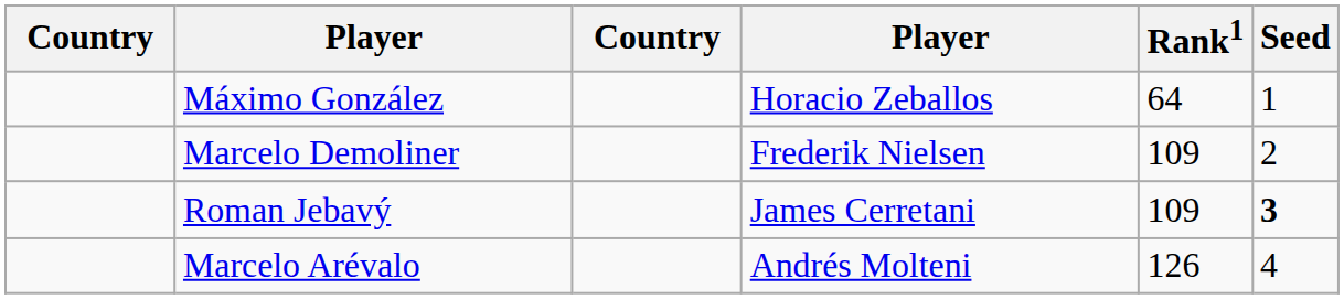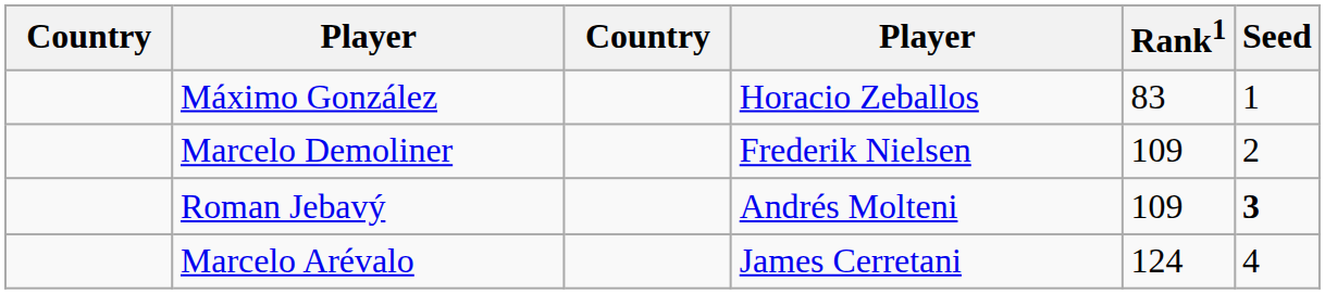Máximo González | Rank1: 64 -> 83
Roman Jebavý | column 4: James Cerretani -> Andrés Molteni
Marcelo Arévalo | column 4: Andrés Molteni -> James Cerretani
Marcelo Arévalo | Rank1: 126 -> 124
